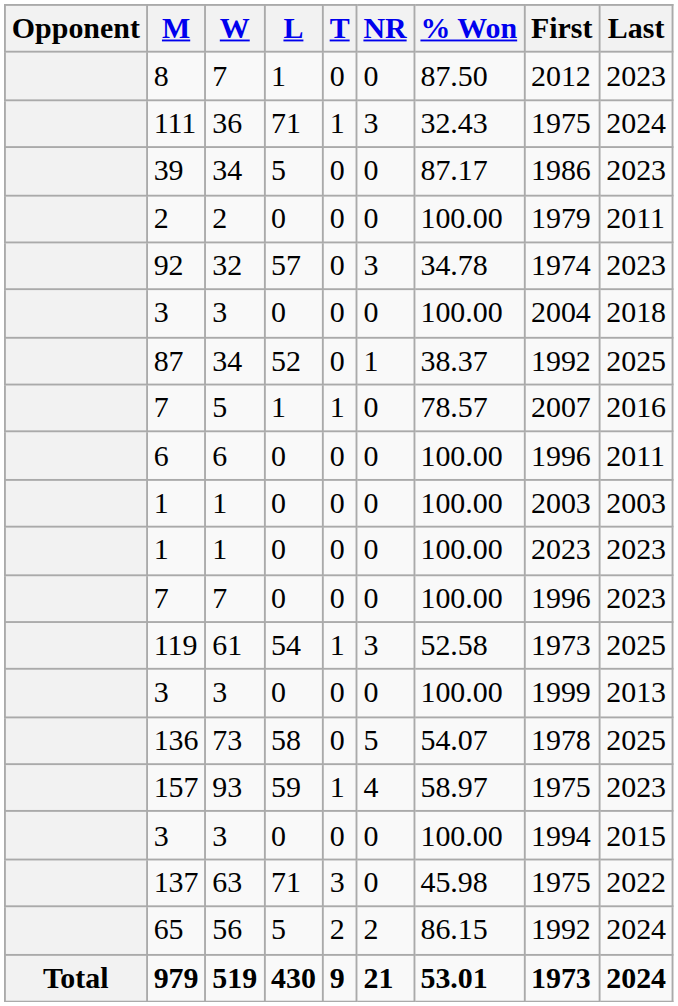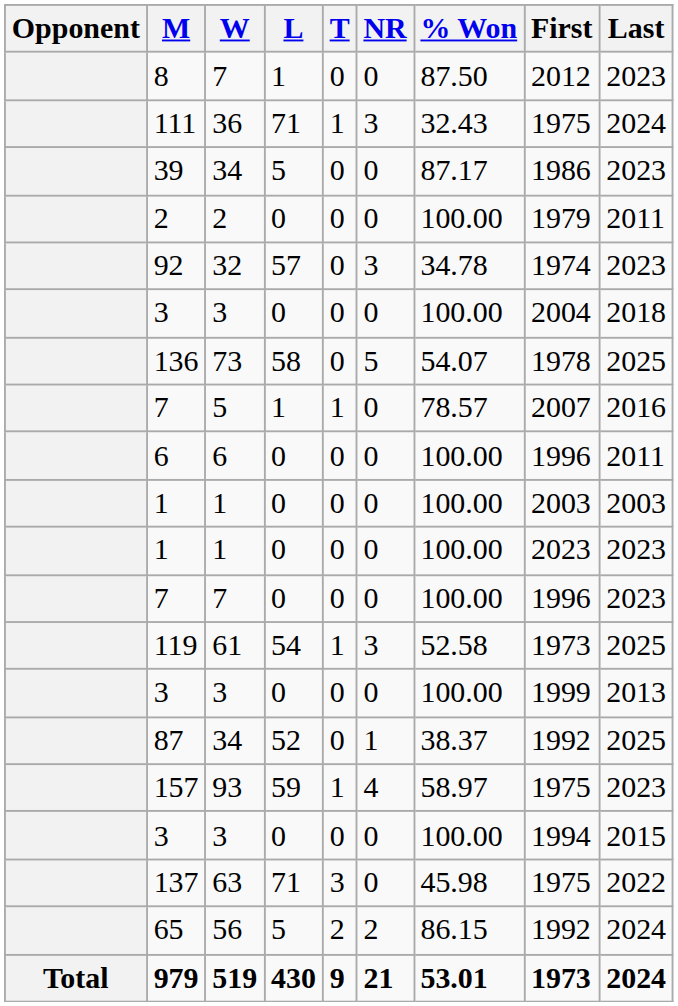rows swapped: 136 <-> 87
